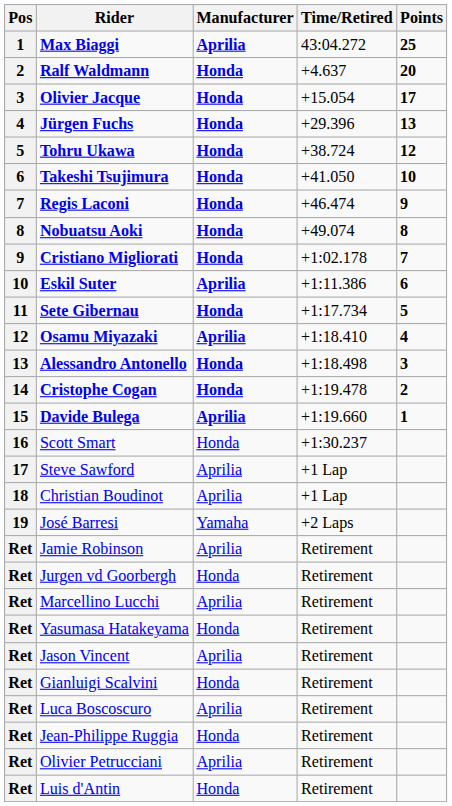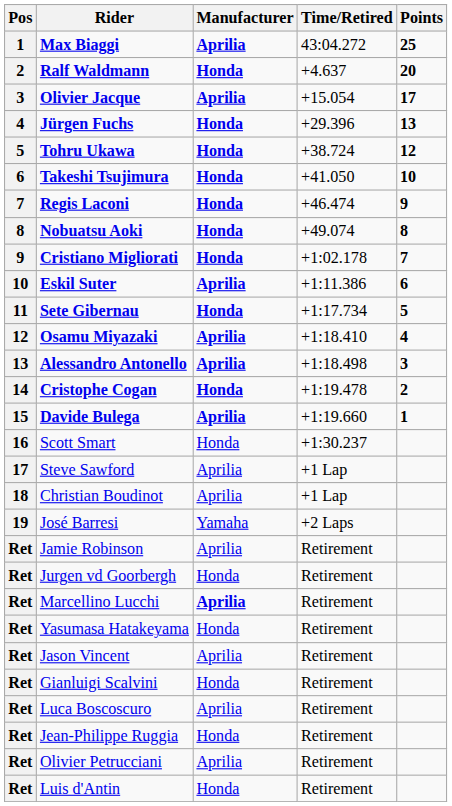Olivier Jacque | Manufacturer: Honda -> Aprilia
Alessandro Antonello | Manufacturer: Honda -> Aprilia
Marcellino Lucchi | Manufacturer: normal -> bold
